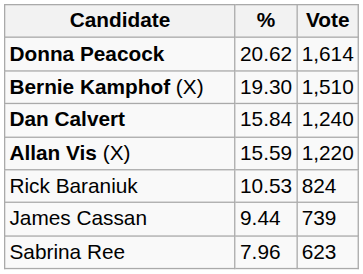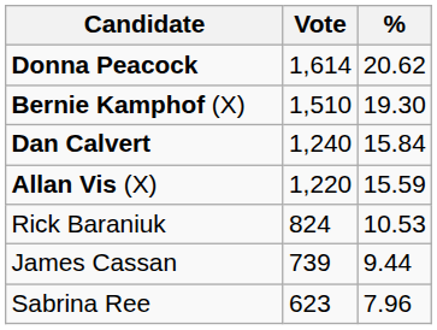columns swapped: Vote <-> %
